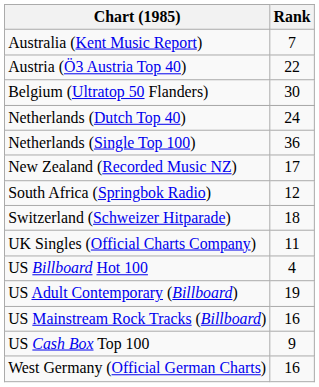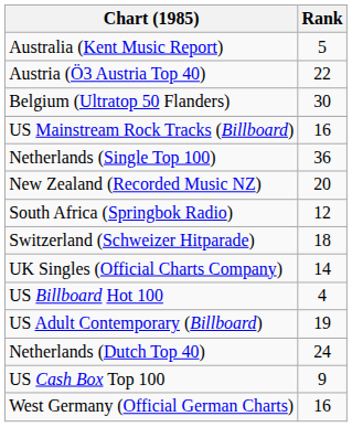Australia (Kent Music Report) | Rank: 7 -> 5
rows swapped: Netherlands (Dutch Top 40) <-> US Mainstream Rock Tracks (Billboard)
New Zealand (Recorded Music NZ) | Rank: 17 -> 20
UK Singles (Official Charts Company) | Rank: 11 -> 14
